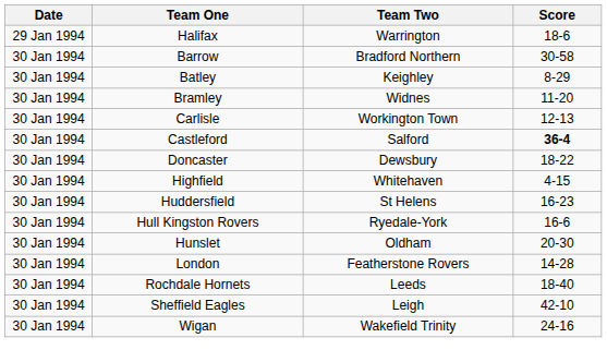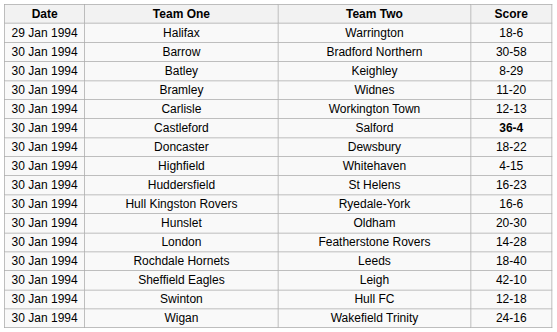+ row: 30 Jan 1994 | Swinton | Hull FC | 12-18
